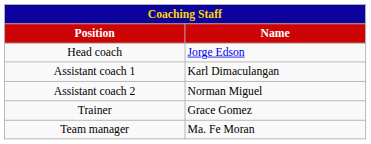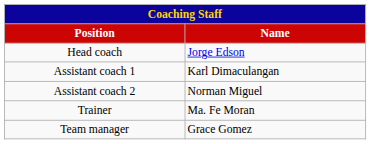Trainer | Name: Grace Gomez -> Ma. Fe Moran
Team manager | Name: Ma. Fe Moran -> Grace Gomez
